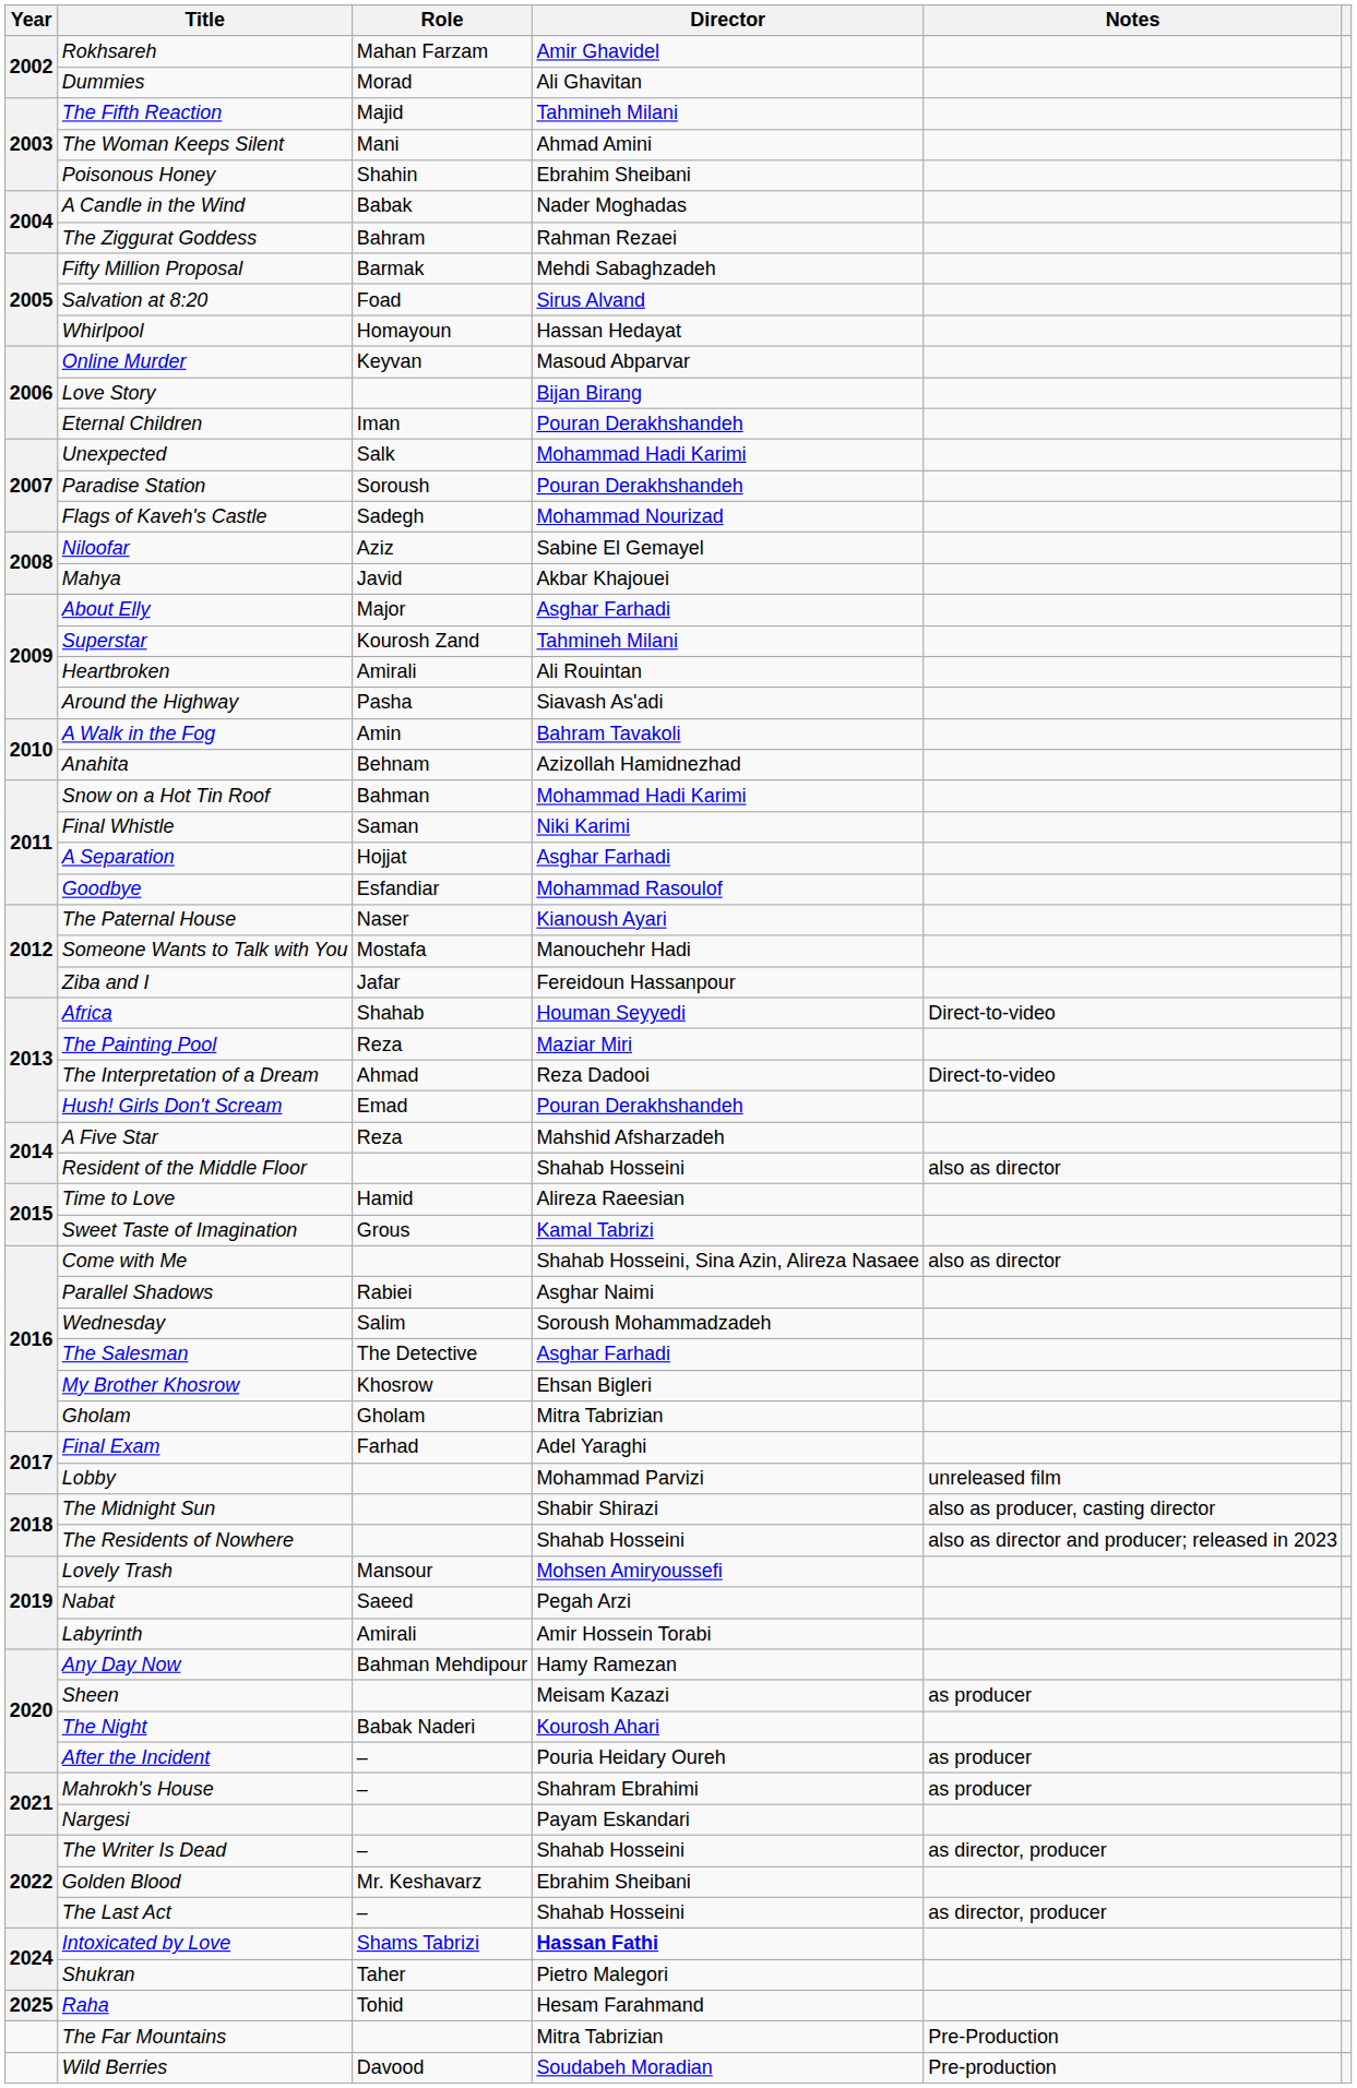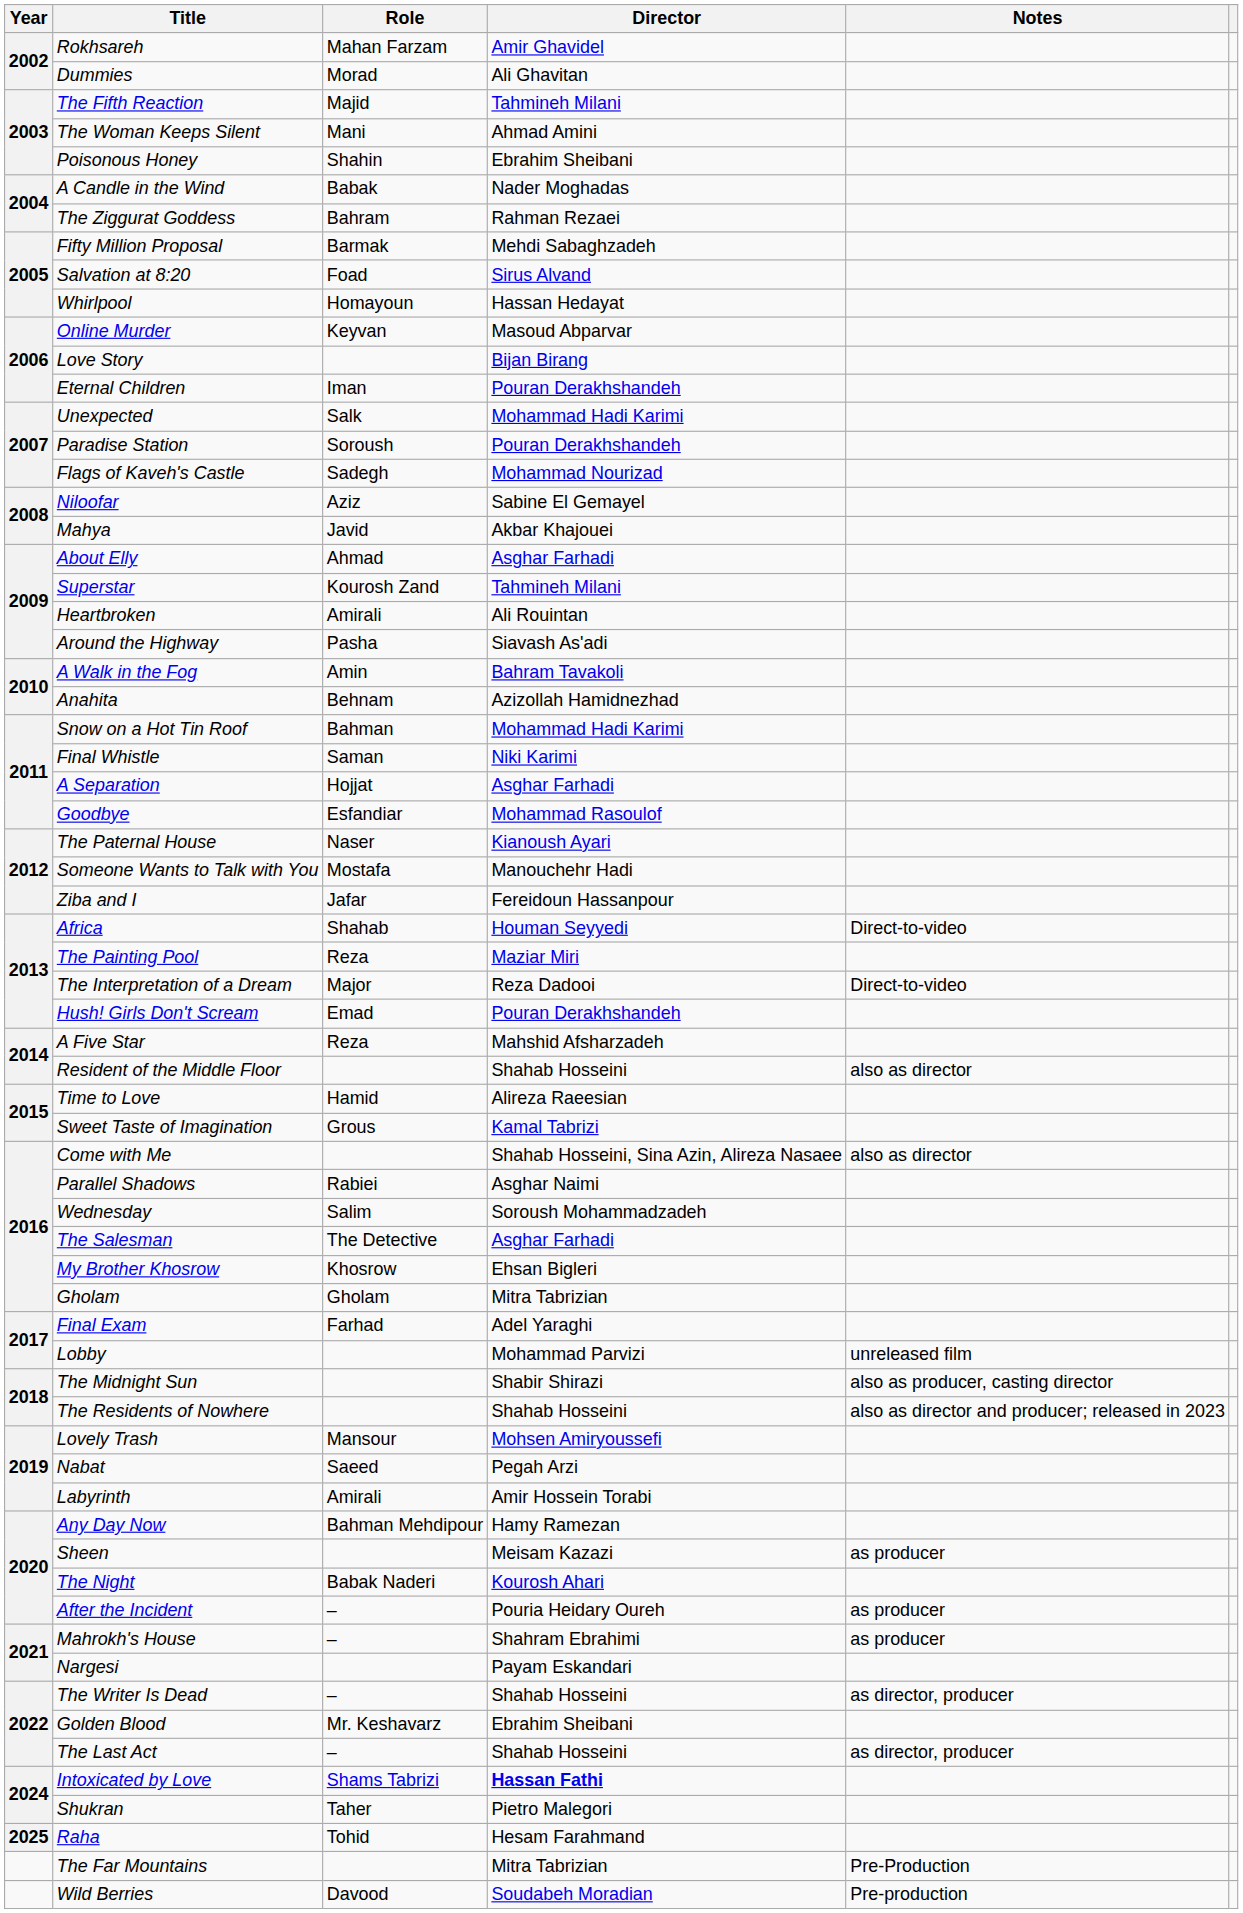About Elly | Role: Major -> Ahmad
The Interpretation of a Dream | Role: Ahmad -> Major
